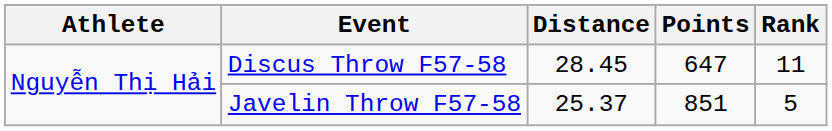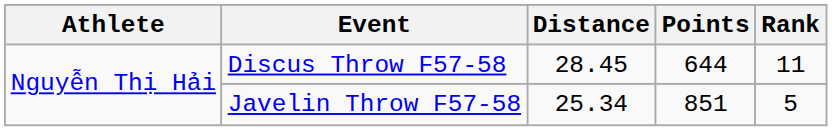Discus Throw F57-58 | Points: 647 -> 644
Javelin Throw F57-58 | Distance: 25.37 -> 25.34
